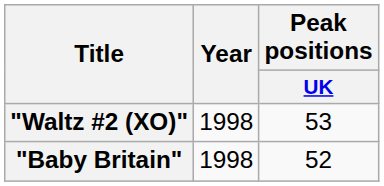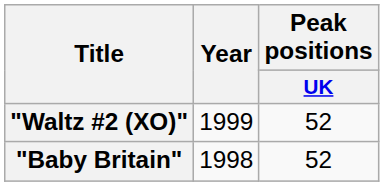"Waltz #2 (XO)" | Year: 1998 -> 1999
"Waltz #2 (XO)" | Peak positions / UK: 53 -> 52
